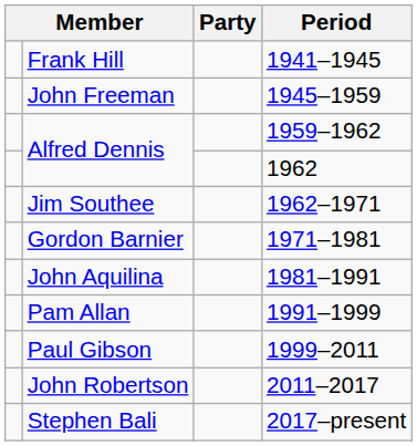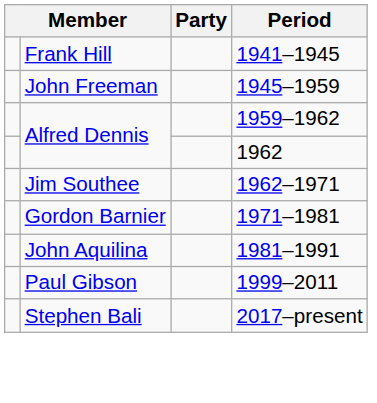- row: Pam Allan | 1991–1999
- row: John Robertson | 2011–2017
